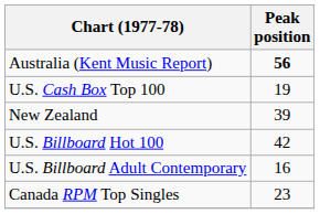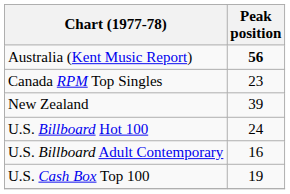rows swapped: Canada RPM Top Singles <-> U.S. Cash Box Top 100
U.S. Billboard Hot 100 | Peak position: 42 -> 24
